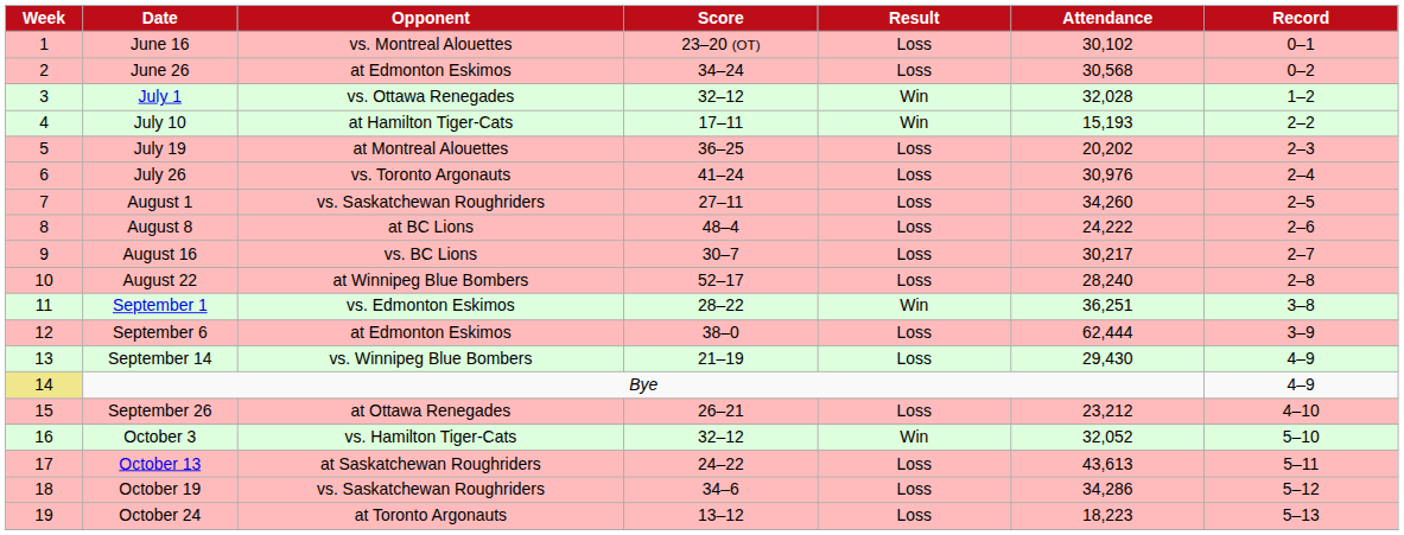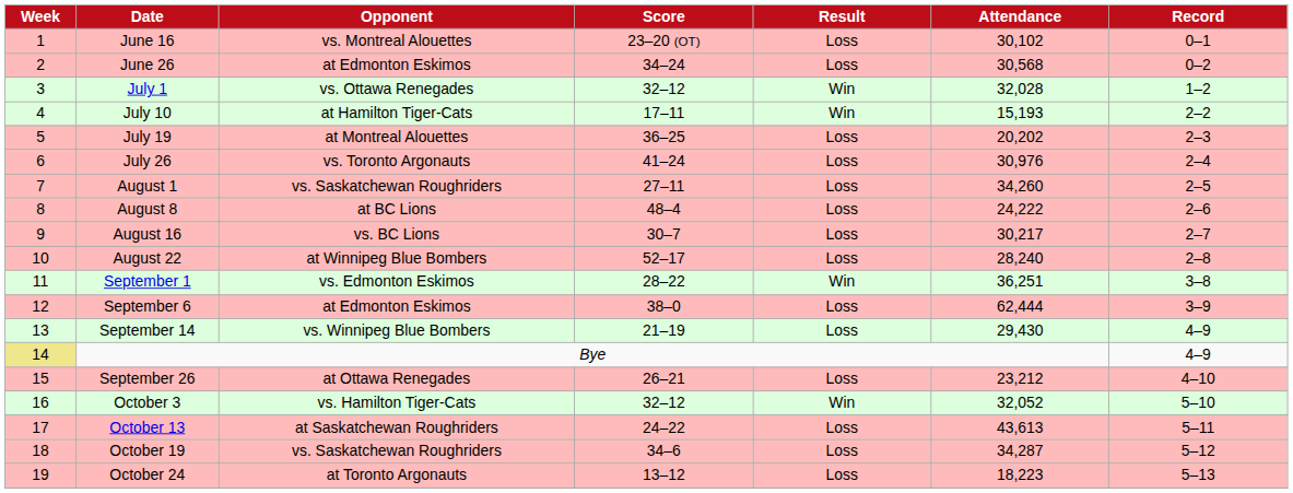October 19 | Attendance: 34,286 -> 34,287
